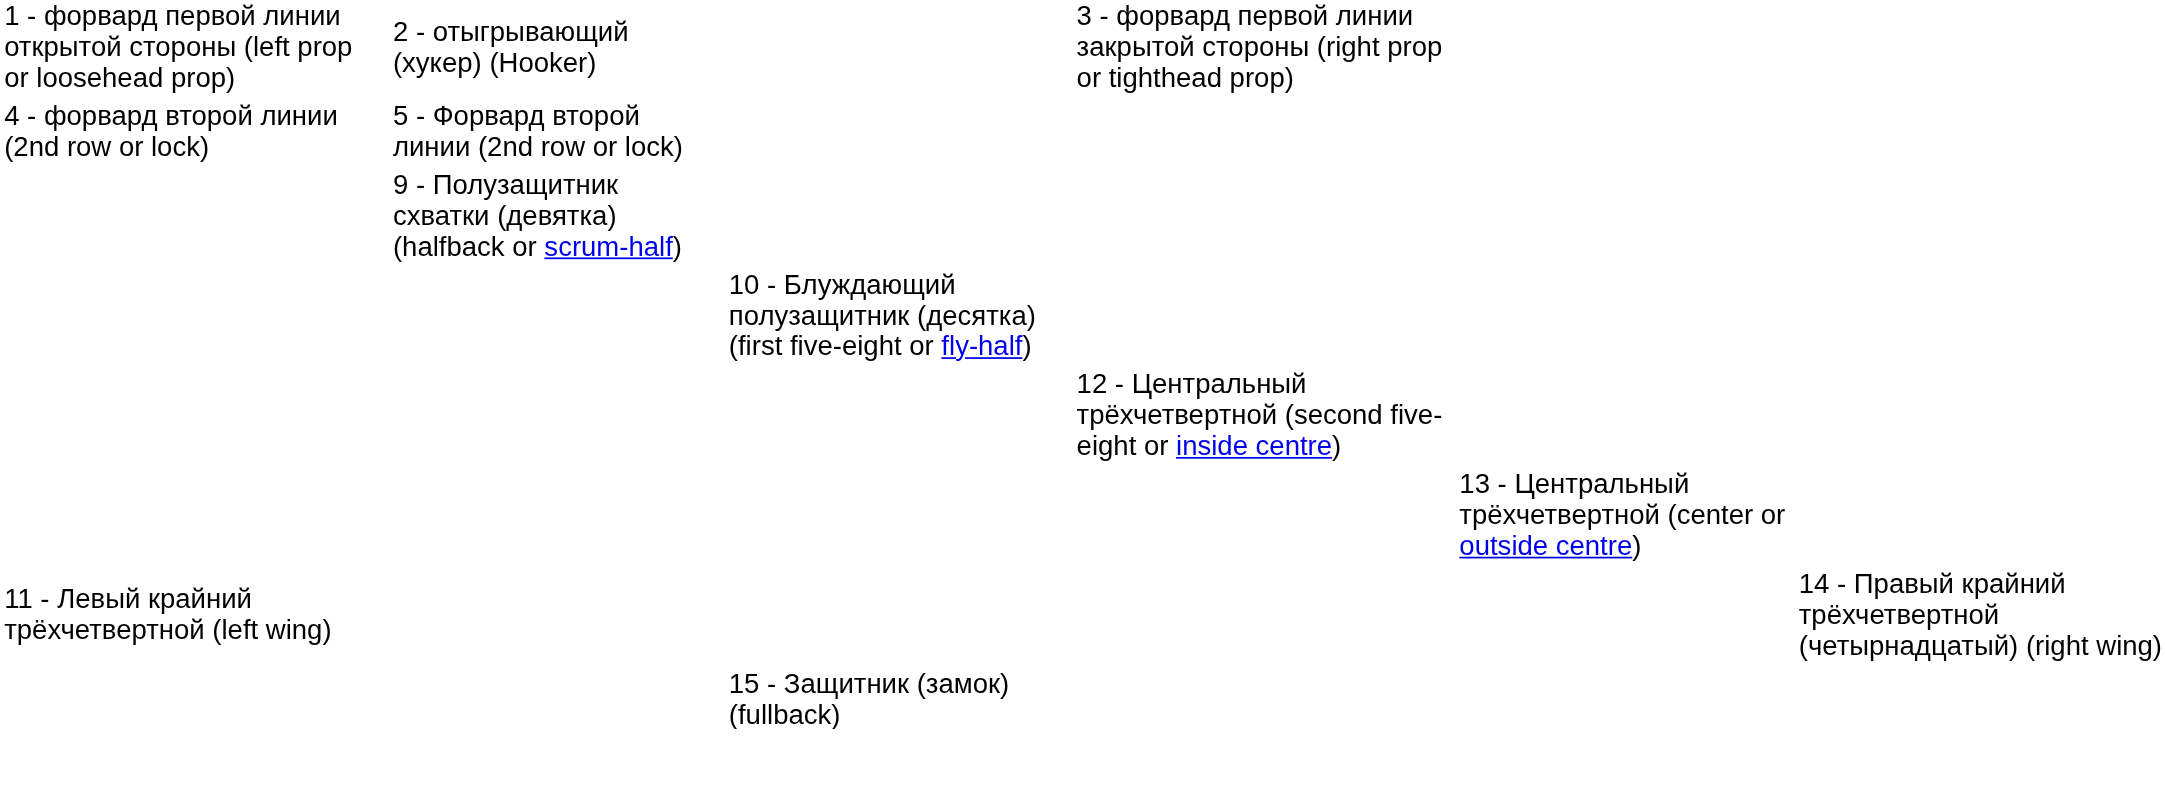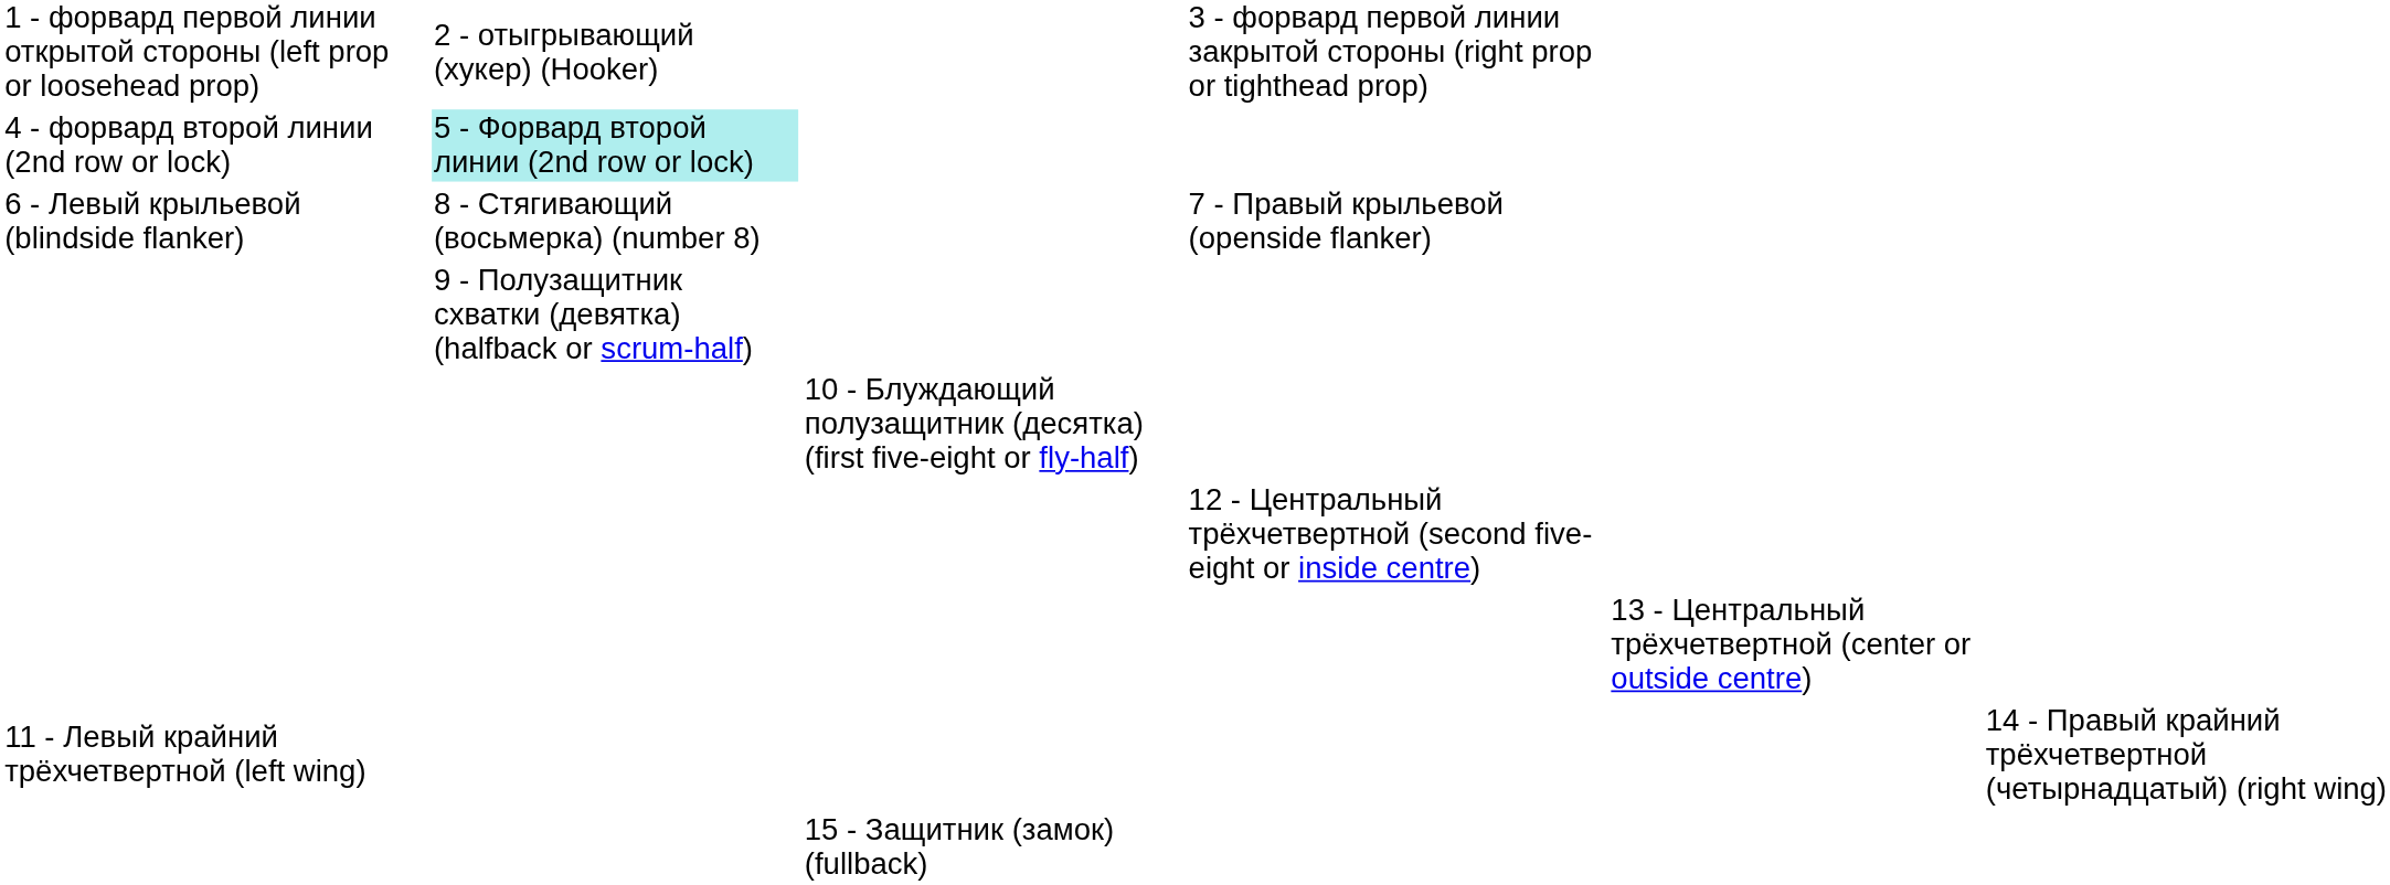4 - форвард второй линии (2nd row or lock) | column 3: no background -> paleturquoise background
+ row: 6 - Левый крыльевой (blindside flanker) | 8 - Стягивающий (восьмерка) (number 8) | 7 - Правый крыльевой (openside flanker)
